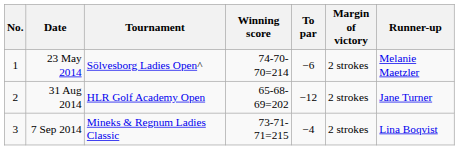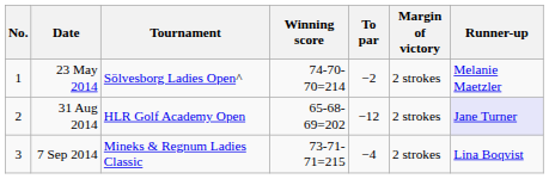23 May 2014 | To par: −6 -> −2
31 Aug 2014 | Runner-up: no background -> lavender background
